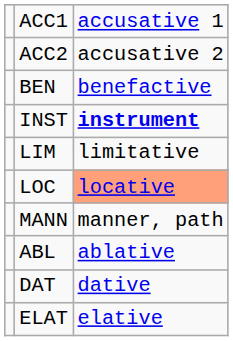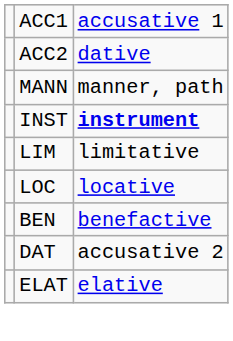ACC2 | column 3: accusative 2 -> dative
rows swapped: BEN <-> MANN
LOC | column 3: lightsalmon background -> no background
- row: ABL | ablative
DAT | column 3: dative -> accusative 2
